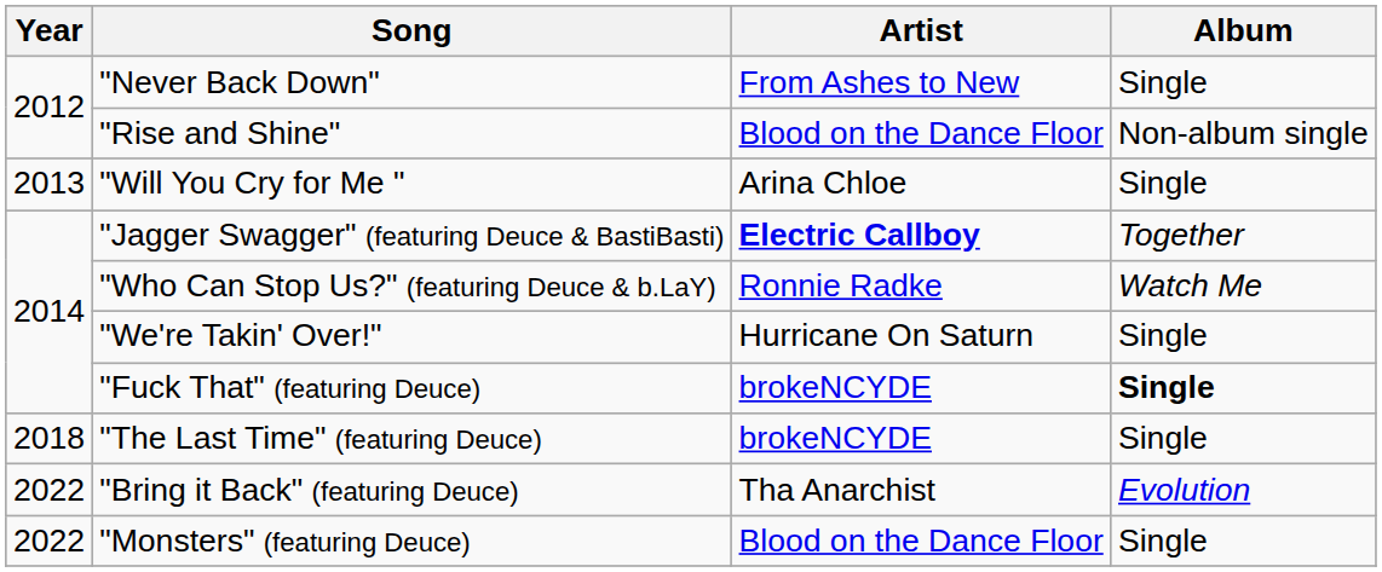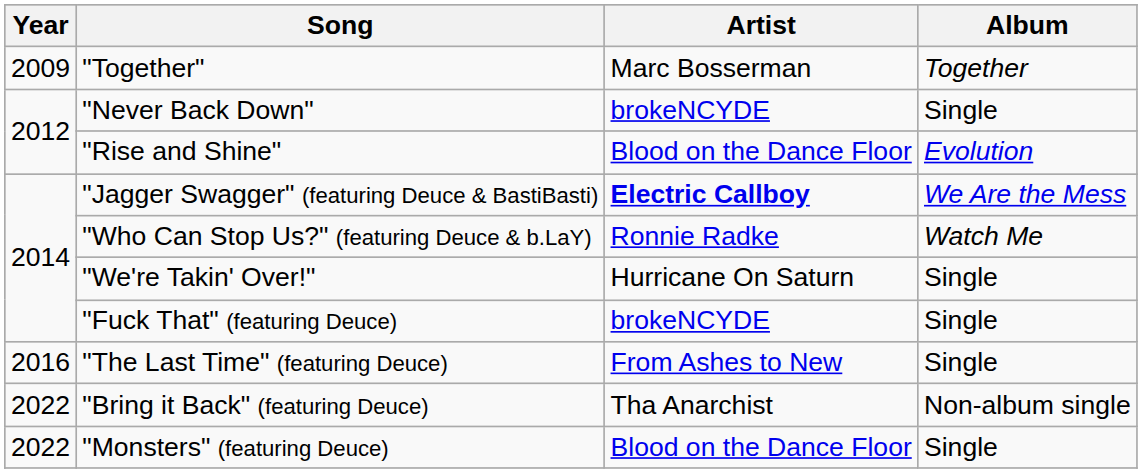+ row: 2009 | "Together" | Marc Bosserman | Together
"Never Back Down" | Artist: From Ashes to New -> brokeNCYDE
"Rise and Shine" | Album: Non-album single -> Evolution
- row: 2013 | "Will You Cry for Me " | Arina Chloe | Single
"Jagger Swagger" (featuring Deuce & BastiBasti) | Album: Together -> We Are the Mess
"Fuck That" (featuring Deuce) | Album: bold -> normal
"The Last Time" (featuring Deuce) | Year: 2018 -> 2016
"The Last Time" (featuring Deuce) | Artist: brokeNCYDE -> From Ashes to New
"Bring it Back" (featuring Deuce) | Album: Evolution -> Non-album single
